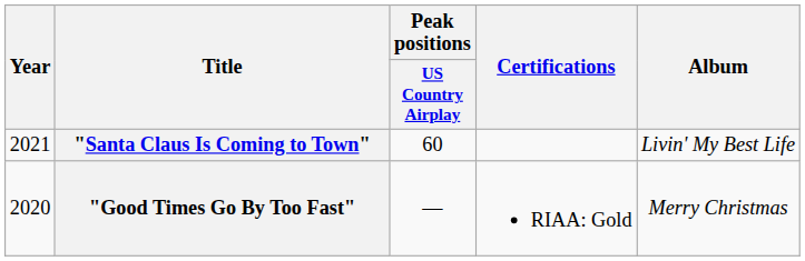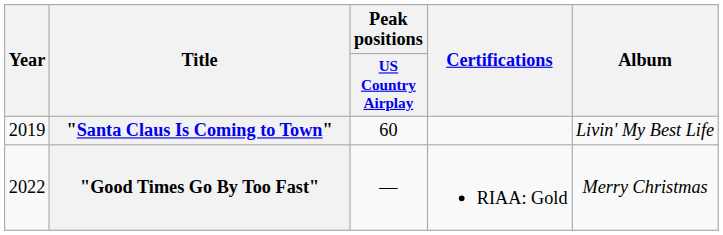"Santa Claus Is Coming to Town" | Year: 2021 -> 2019
"Good Times Go By Too Fast" | Year: 2020 -> 2022
